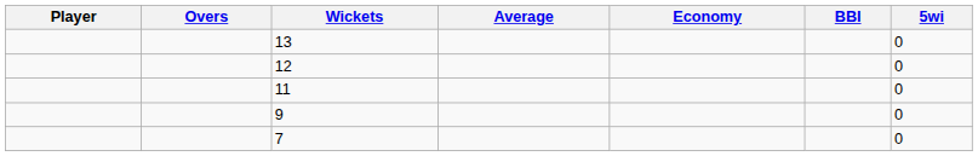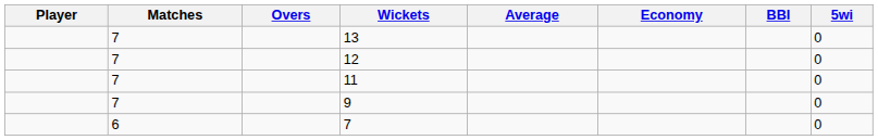+ column: Matches | 7 | 7 | 7 | 7 | 6
